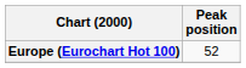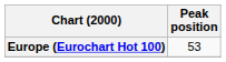Europe (Eurochart Hot 100) | Peak position: 52 -> 53
